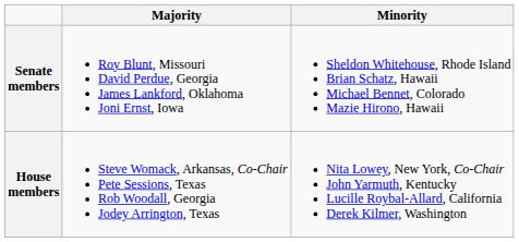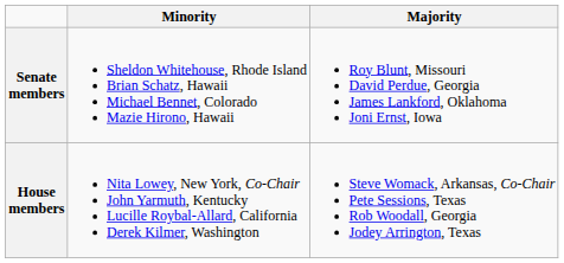columns swapped: Majority <-> Minority
